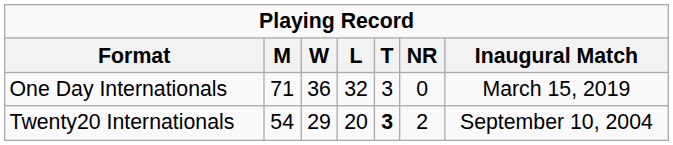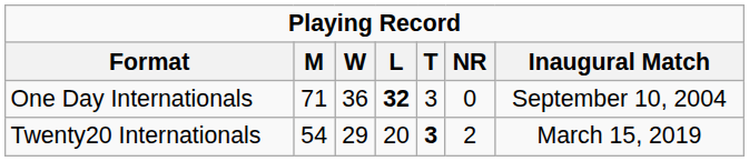One Day Internationals | L: normal -> bold
One Day Internationals | Inaugural Match: March 15, 2019 -> September 10, 2004
Twenty20 Internationals | Inaugural Match: September 10, 2004 -> March 15, 2019
